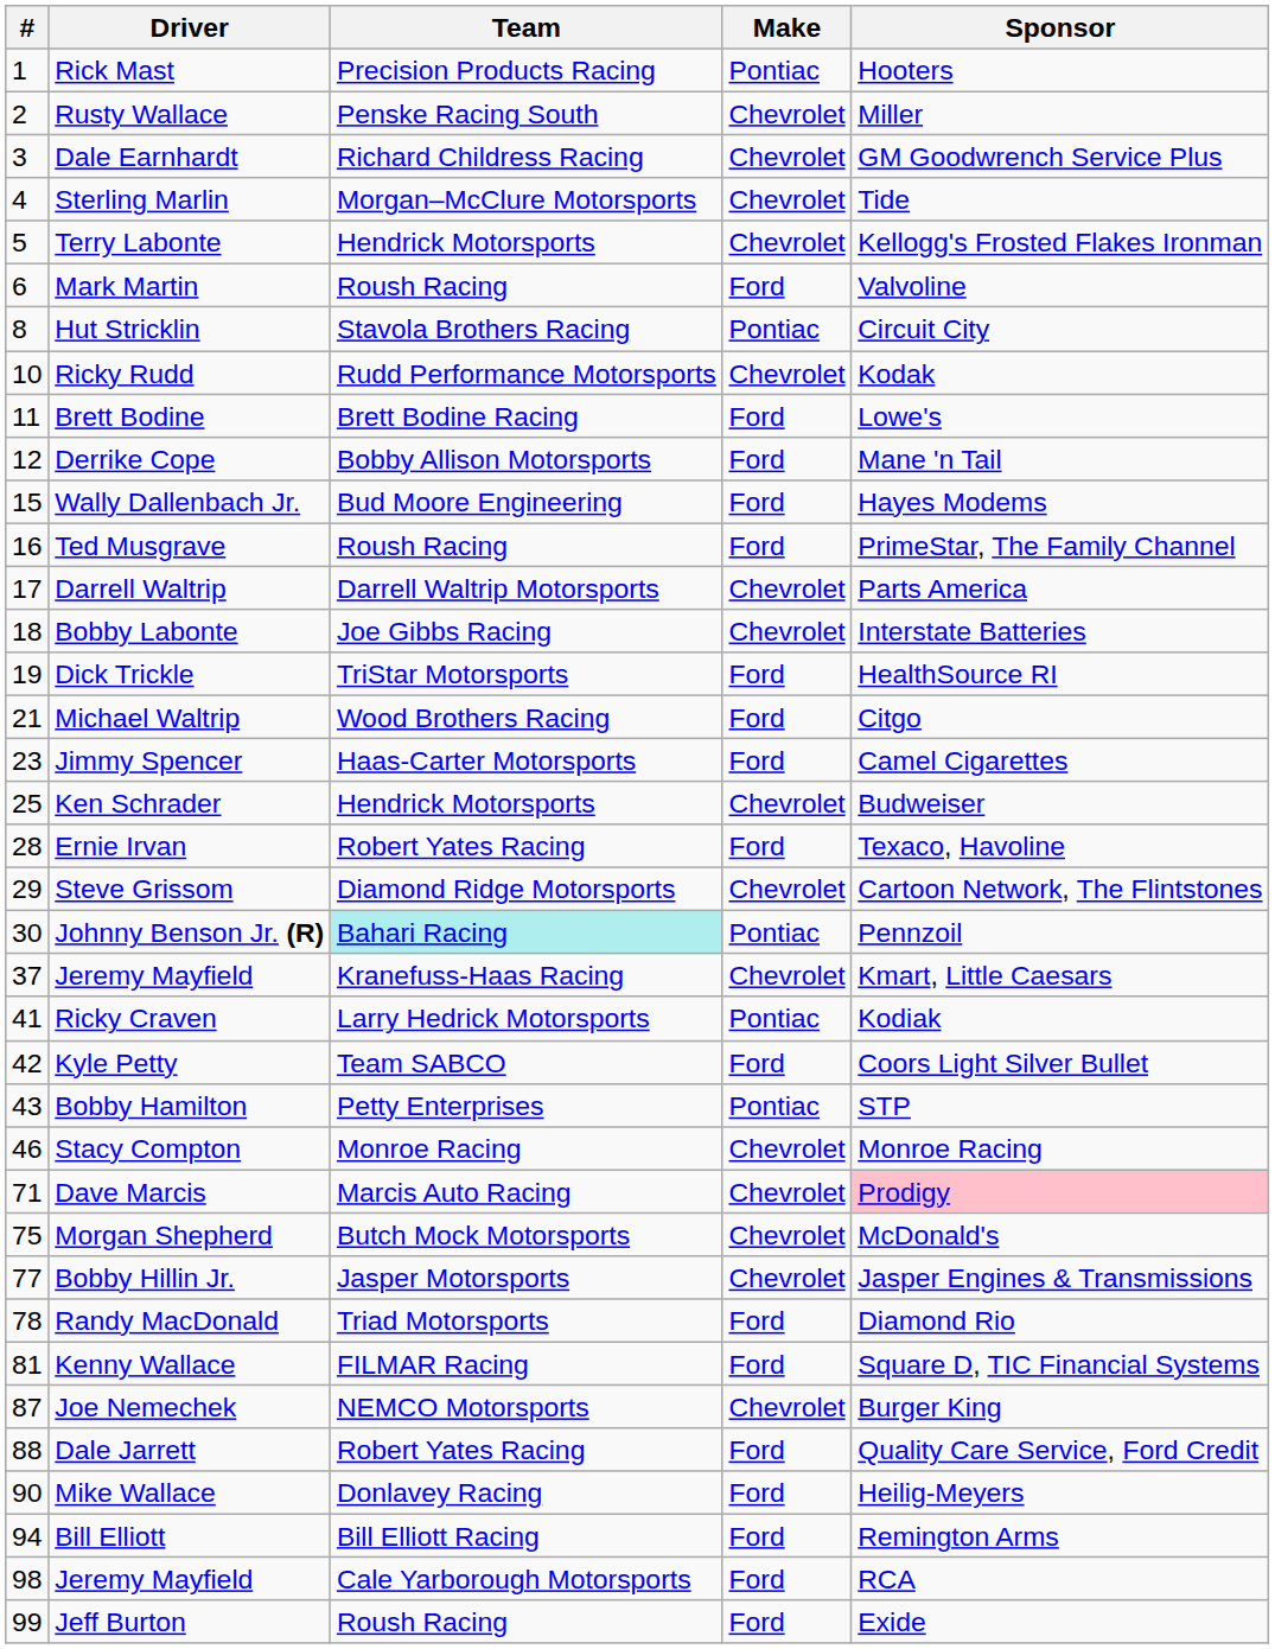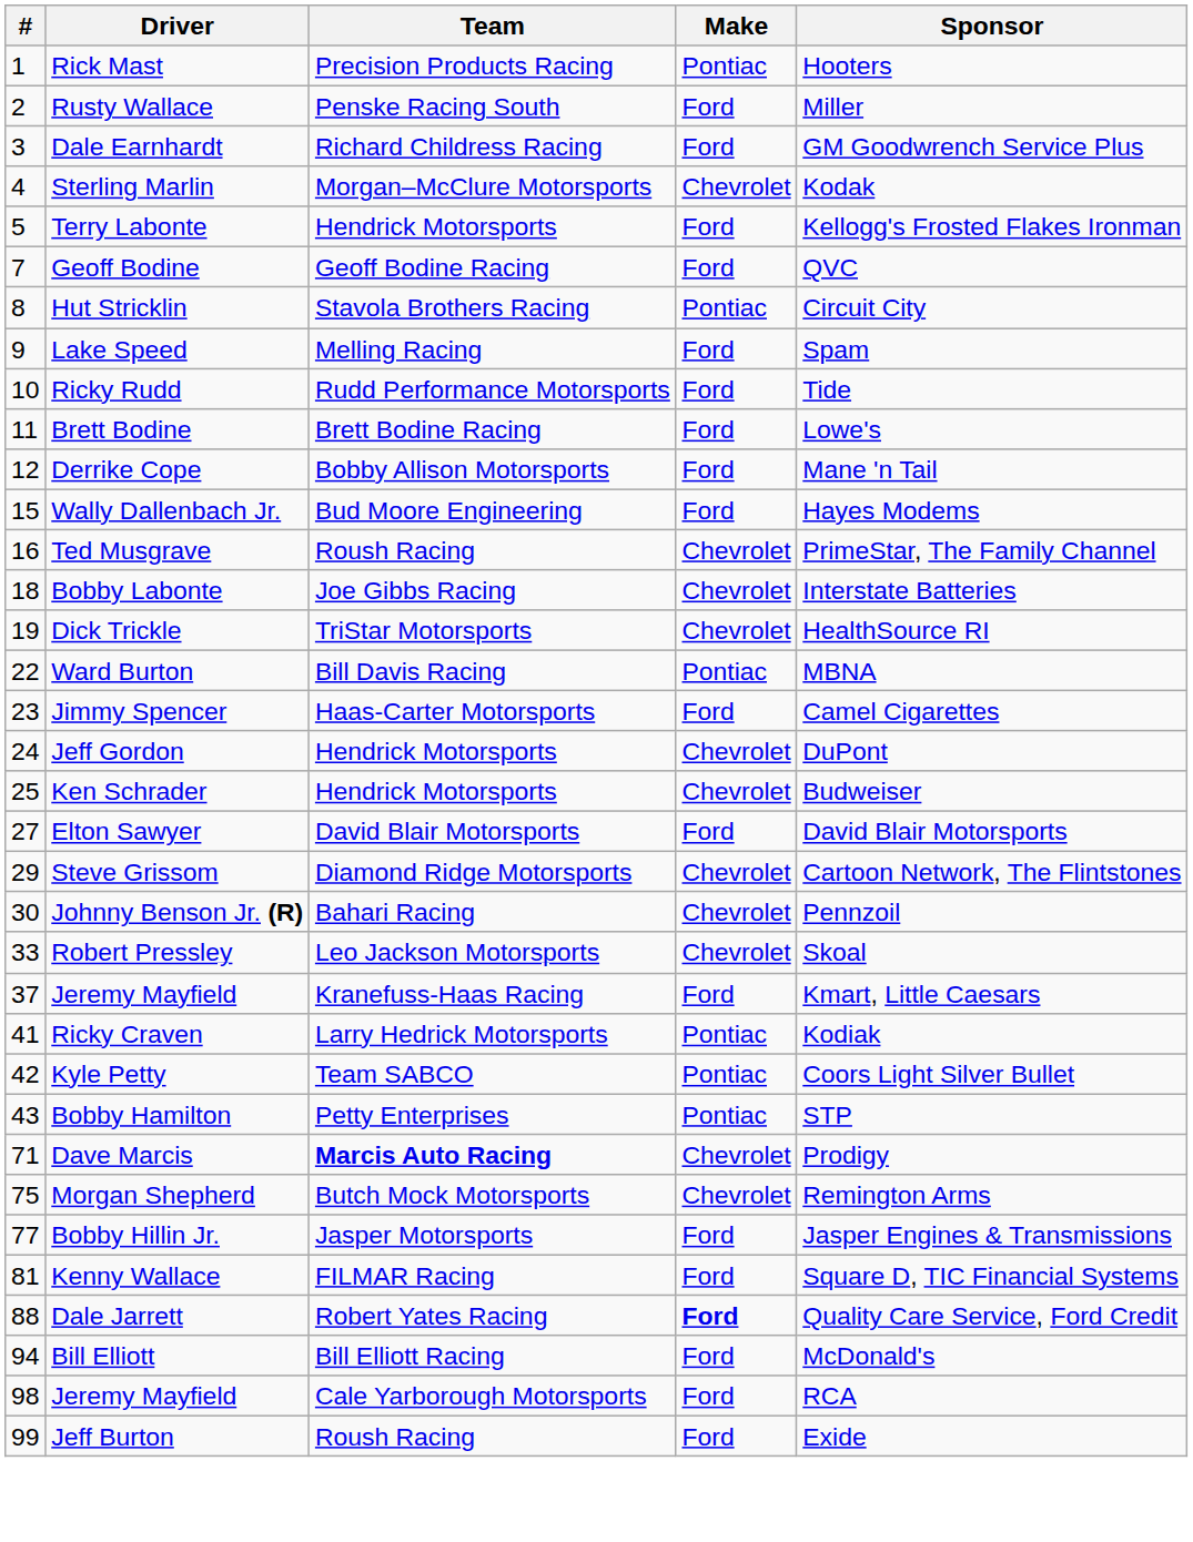Rusty Wallace | Make: Chevrolet -> Ford
Dale Earnhardt | Make: Chevrolet -> Ford
Sterling Marlin | Sponsor: Tide -> Kodak
Terry Labonte | Make: Chevrolet -> Ford
- row: 6 | Mark Martin | Roush Racing | Ford | Valvoline
+ row: 7 | Geoff Bodine | Geoff Bodine Racing | Ford | QVC
+ row: 9 | Lake Speed | Melling Racing | Ford | Spam
Ricky Rudd | Make: Chevrolet -> Ford
Ricky Rudd | Sponsor: Kodak -> Tide
Ted Musgrave | Make: Ford -> Chevrolet
- row: 17 | Darrell Waltrip | Darrell Waltrip Motorsports | Chevrolet | Parts America
Dick Trickle | Make: Ford -> Chevrolet
- row: 21 | Michael Waltrip | Wood Brothers Racing | Ford | Citgo
+ row: 22 | Ward Burton | Bill Davis Racing | Pontiac | MBNA
+ row: 24 | Jeff Gordon | Hendrick Motorsports | Chevrolet | DuPont
+ row: 27 | Elton Sawyer | David Blair Motorsports | Ford | David Blair Motorsports
- row: 28 | Ernie Irvan | Robert Yates Racing | Ford | Texaco, Havoline
Johnny Benson Jr. (R) | Team: paleturquoise background -> no background
Johnny Benson Jr. (R) | Make: Pontiac -> Chevrolet
+ row: 33 | Robert Pressley | Leo Jackson Motorsports | Chevrolet | Skoal
37 / Jeremy Mayfield | Make: Chevrolet -> Ford
Kyle Petty | Make: Ford -> Pontiac
- row: 46 | Stacy Compton | Monroe Racing | Chevrolet | Monroe Racing
Dave Marcis | Team: normal -> bold
Dave Marcis | Sponsor: pink background -> no background
Morgan Shepherd | Sponsor: McDonald's -> Remington Arms
Bobby Hillin Jr. | Make: Chevrolet -> Ford
- row: 78 | Randy MacDonald | Triad Motorsports | Ford | Diamond Rio
- row: 87 | Joe Nemechek | NEMCO Motorsports | Chevrolet | Burger King
Dale Jarrett | Make: normal -> bold
- row: 90 | Mike Wallace | Donlavey Racing | Ford | Heilig-Meyers
Bill Elliott | Sponsor: Remington Arms -> McDonald's
